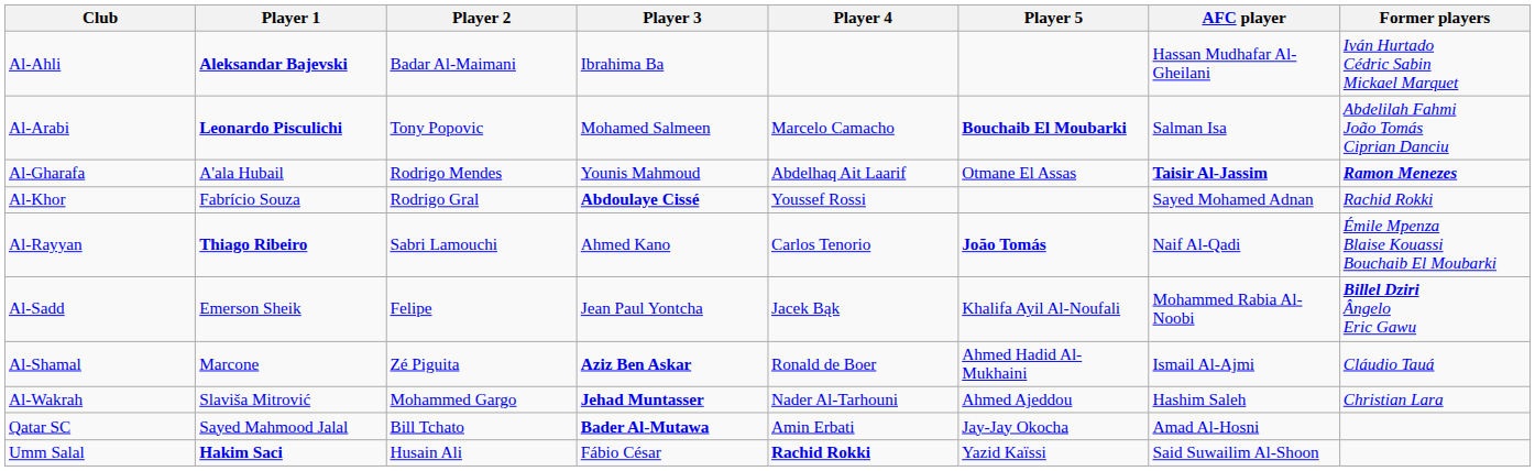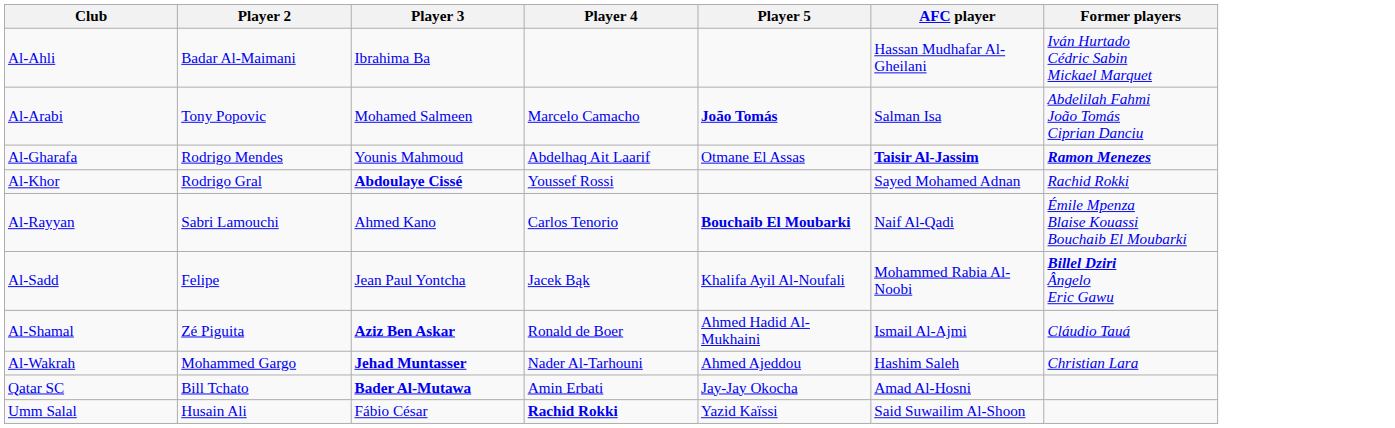- column: Player 1 | Aleksandar Bajevski | Leonardo Pisculichi | A'ala Hubail | Fabrício Souza | Thiago Ribeiro | Emerson Sheik | Marcone | Slaviša Mitrović | Sayed Mahmood Jalal | Hakim Saci
Al-Arabi | Player 5: Bouchaib El Moubarki -> João Tomás
Al-Rayyan | Player 5: João Tomás -> Bouchaib El Moubarki
